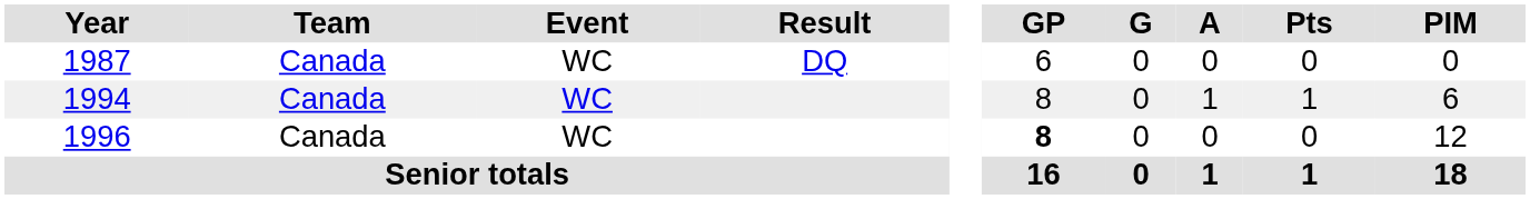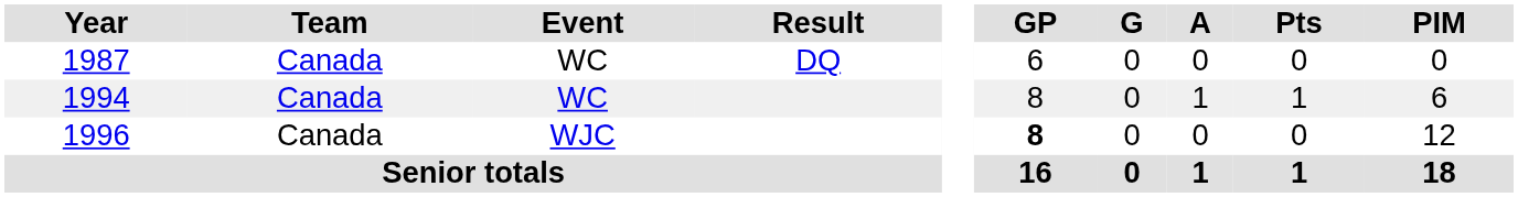1996 | Event: WC -> WJC
